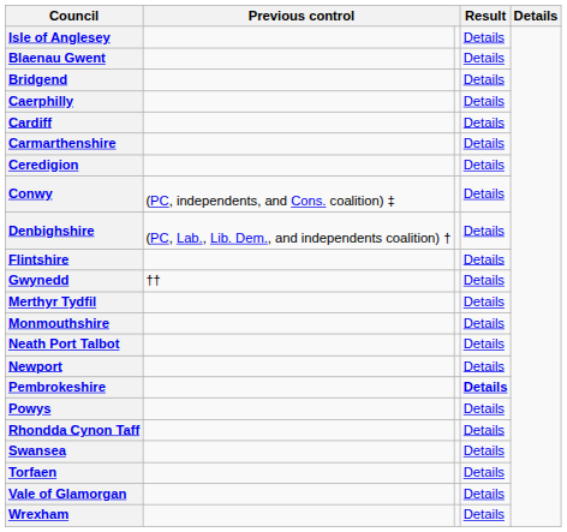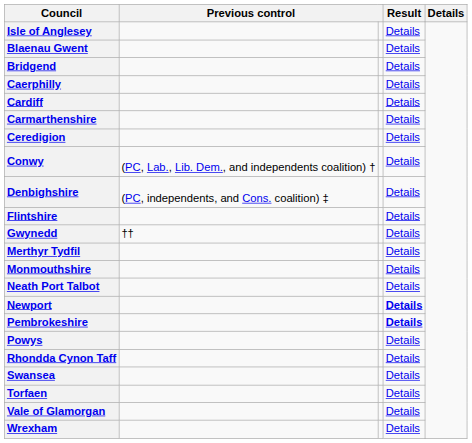Conwy | column 2: (PC, independents, and Cons. coalition) ‡ -> (PC, Lab., Lib. Dem., and independents coalition) †
Denbighshire | column 2: (PC, Lab., Lib. Dem., and independents coalition) † -> (PC, independents, and Cons. coalition) ‡
Newport | column 4: normal -> bold
